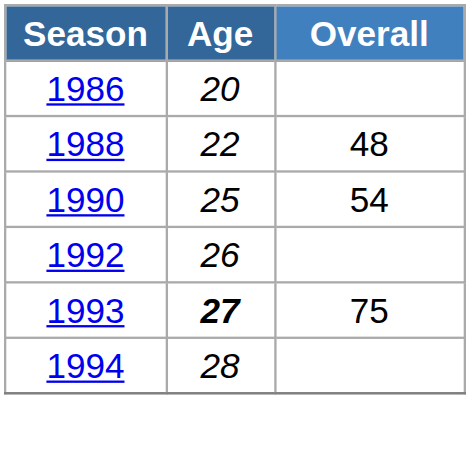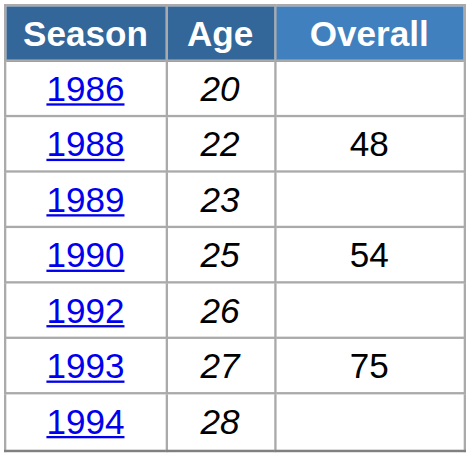+ row: 1989 | 23
1993 | Age: bold -> normal
